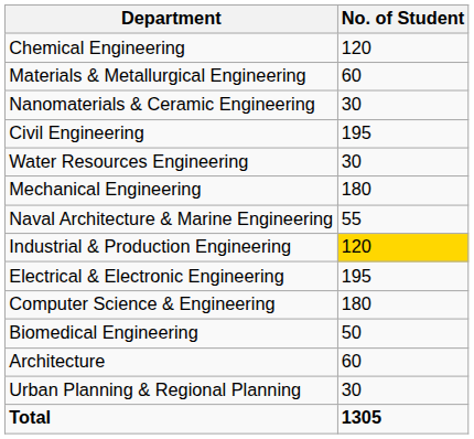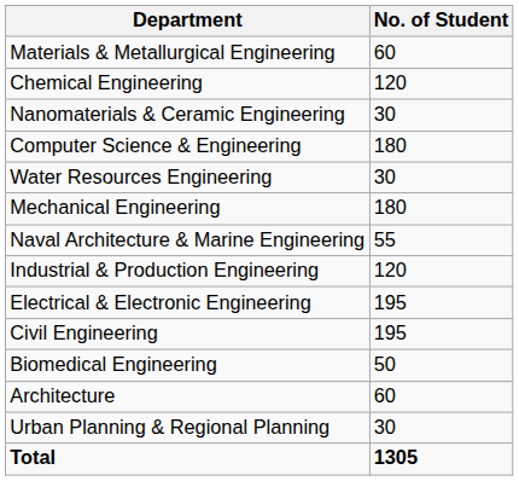rows swapped: Chemical Engineering <-> Materials & Metallurgical Engineering
rows swapped: Civil Engineering <-> Computer Science & Engineering
Industrial & Production Engineering | No. of Student: gold background -> no background
